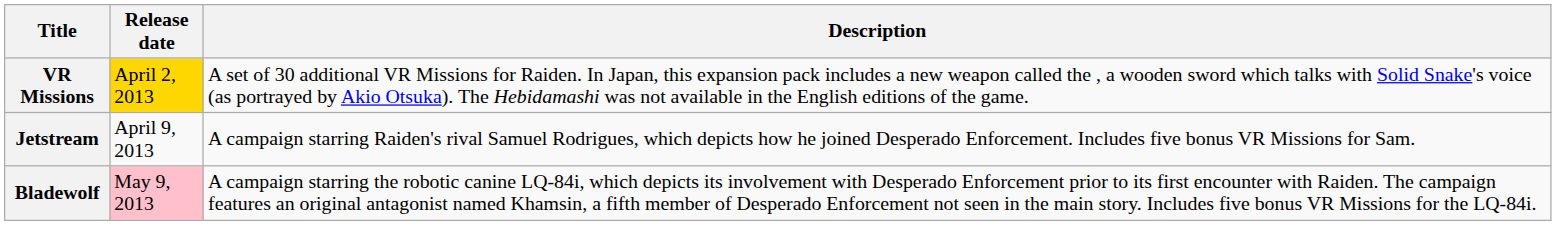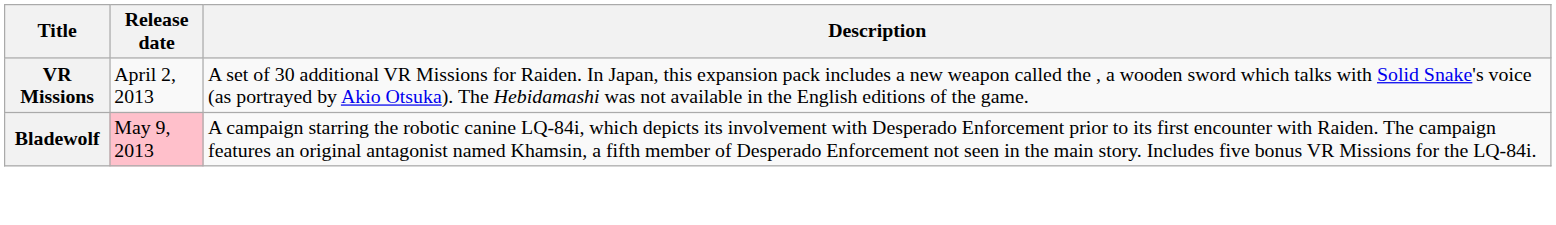VR Missions | Release date: gold background -> no background
- row: Jetstream | April 9, 2013 | A campaign starring Raiden's rival Samuel Rodrigues, which depicts how he joined Desperado Enforcement. Includes five bonus VR Missions for Sam.
